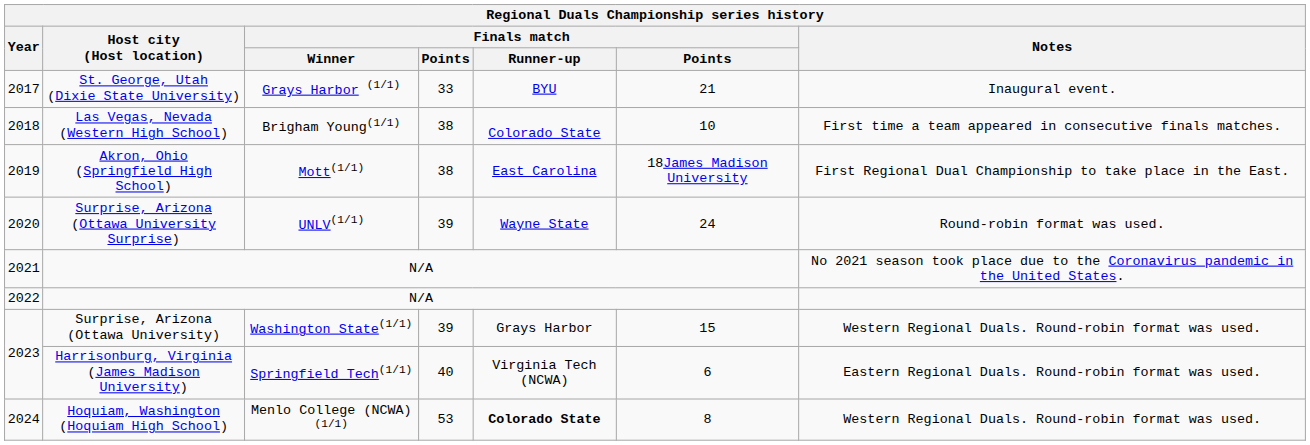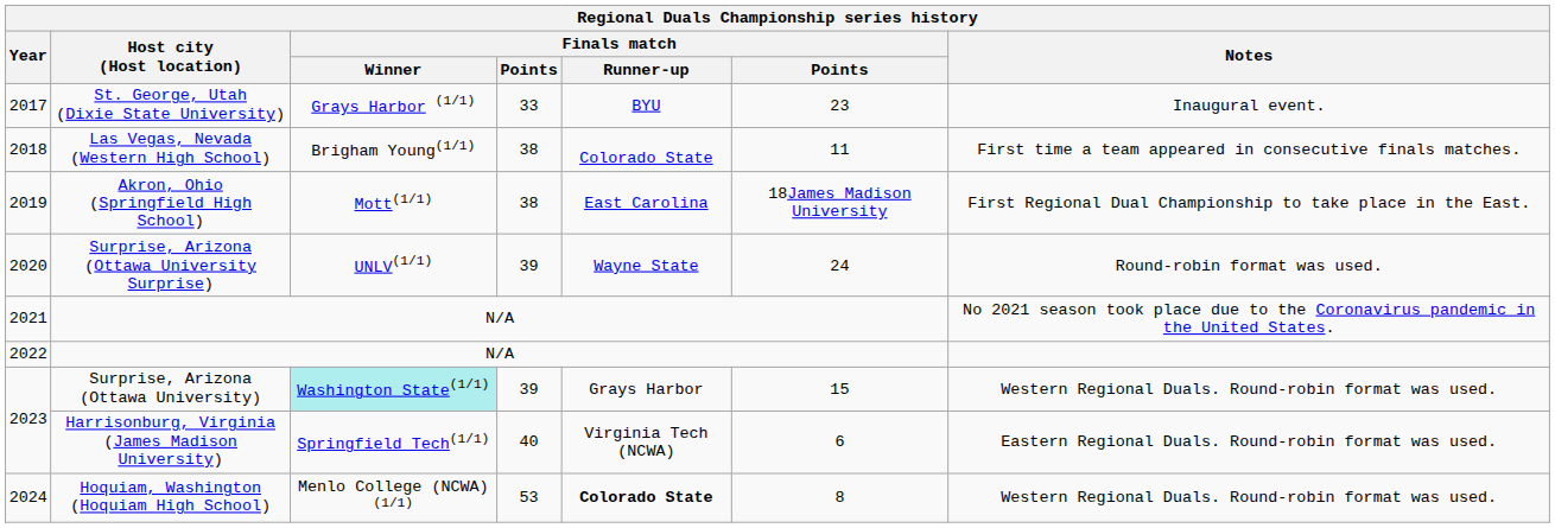2017 | column 6: 21 -> 23
2018 | column 6: 10 -> 11
2023 / Surprise, Arizona (Ottawa University) | Finals match / Winner: no background -> paleturquoise background
